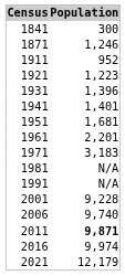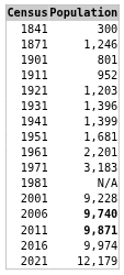+ row: 1901 | 801
1921 | Population: 1,223 -> 1,203
1941 | Population: 1,401 -> 1,399
- row: 1991 | N/A
2006 | Population: normal -> bold
